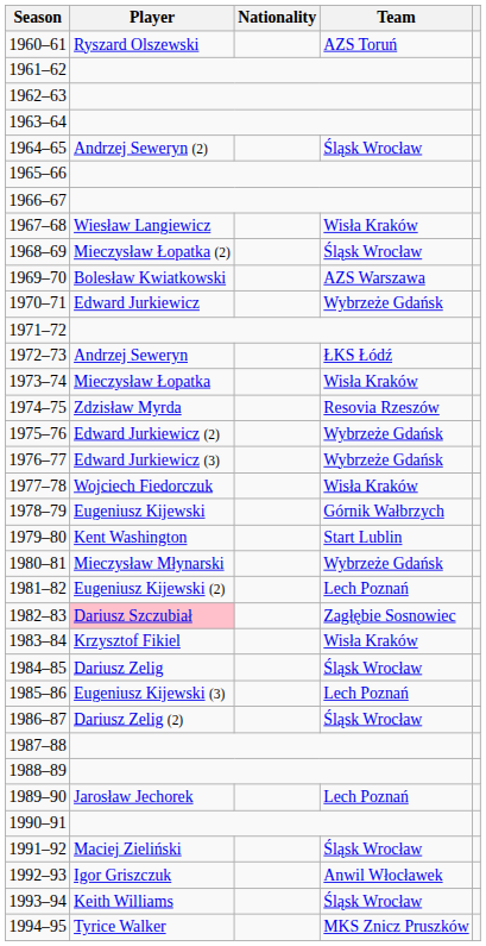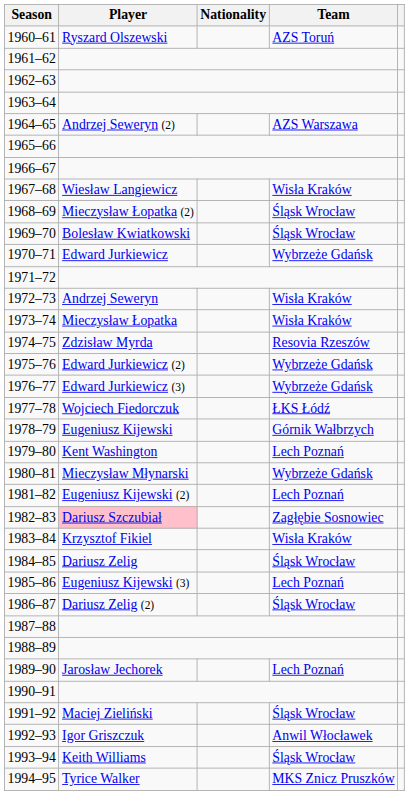1964–65 | Team: Śląsk Wrocław -> AZS Warszawa
1969–70 | Team: AZS Warszawa -> Śląsk Wrocław
1972–73 | Team: ŁKS Łódź -> Wisła Kraków
1977–78 | Team: Wisła Kraków -> ŁKS Łódź
1979–80 | Team: Start Lublin -> Lech Poznań
